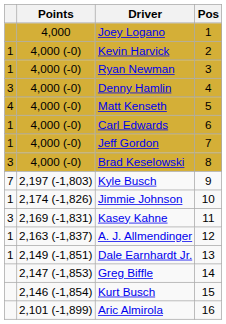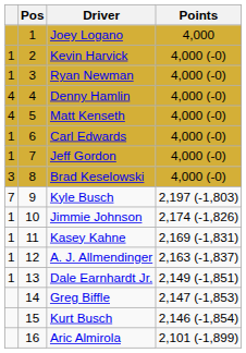columns swapped: Pos <-> Points
Denny Hamlin | column 1: 3 -> 4
Kasey Kahne | column 1: 3 -> 1
